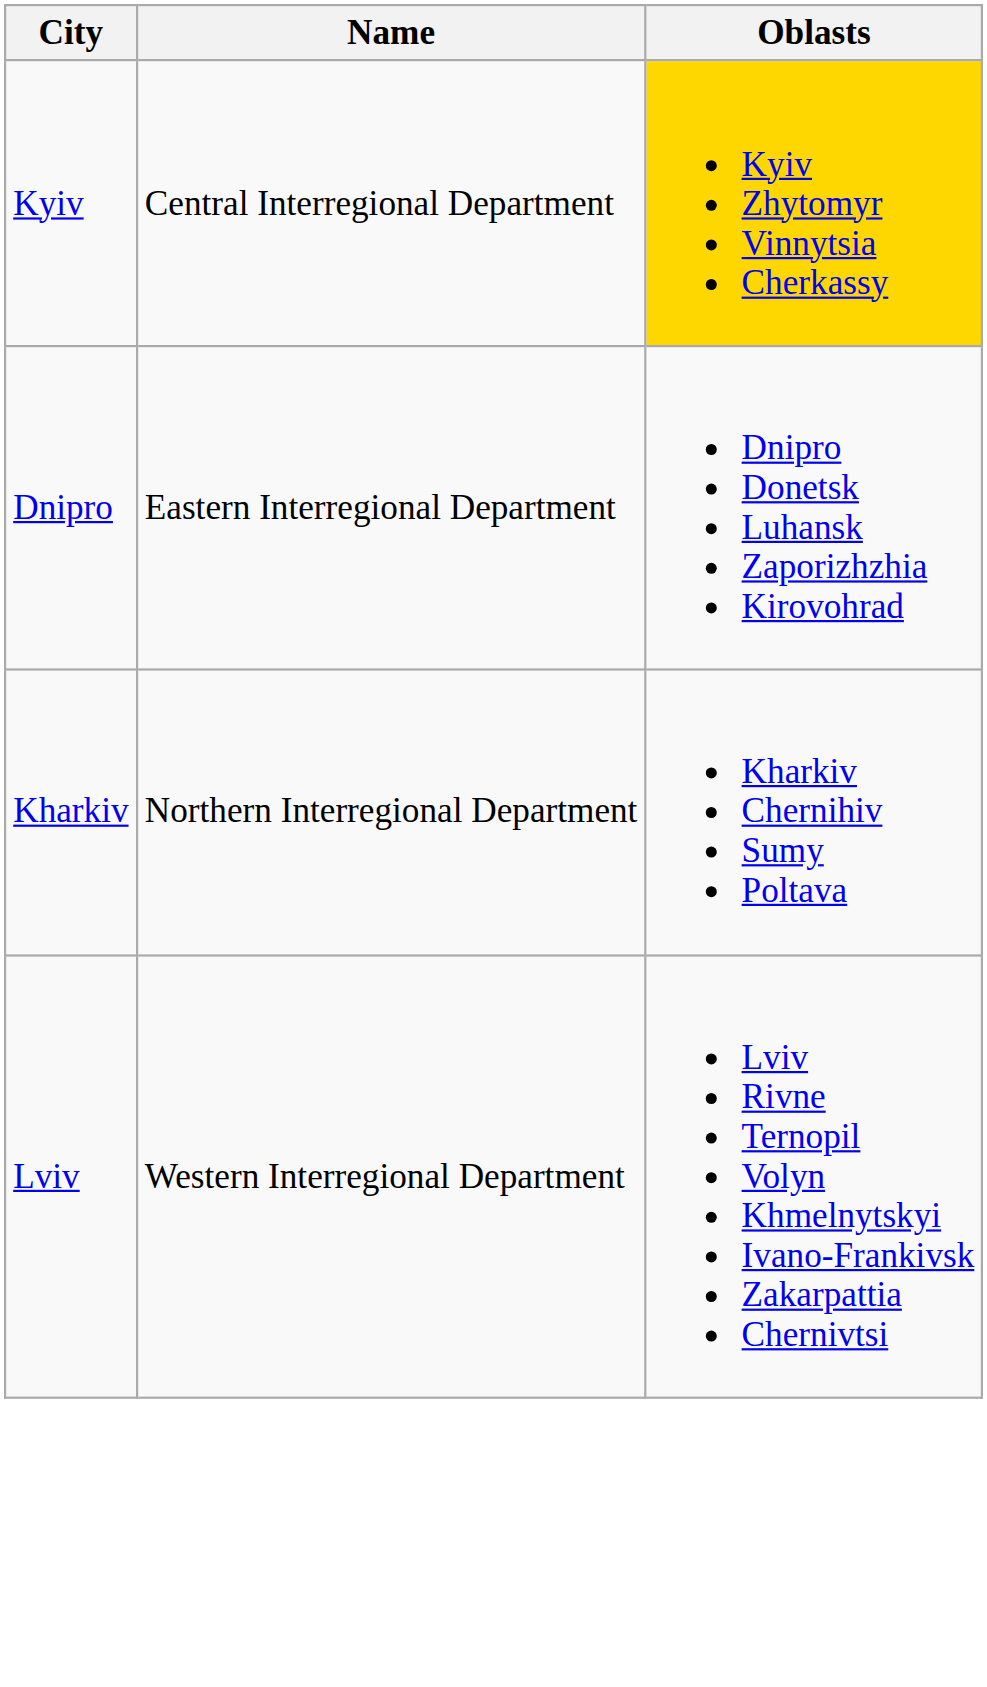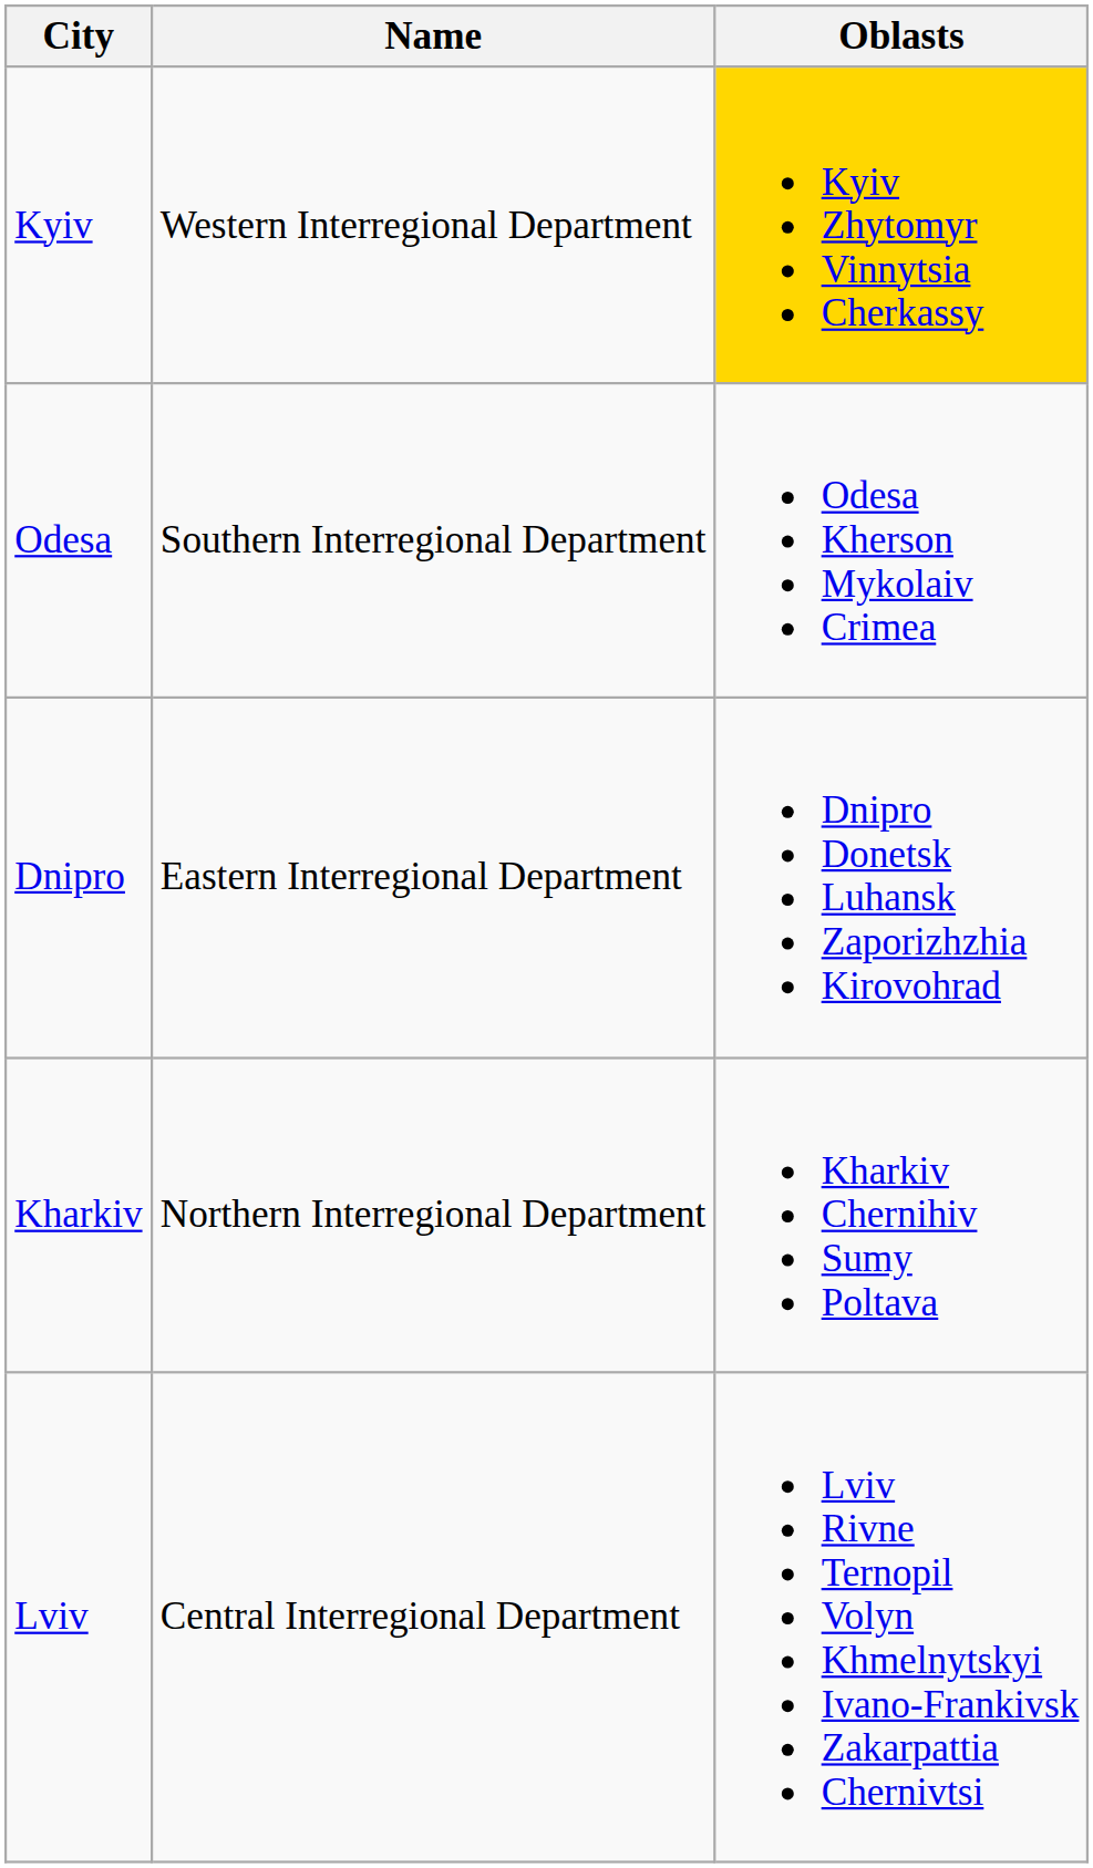Kyiv | Name: Central Interregional Department -> Western Interregional Department
+ row: Odesa | Southern Interregional Department | Odesa Kherson Mykolaiv Crimea
Lviv | Name: Western Interregional Department -> Central Interregional Department
